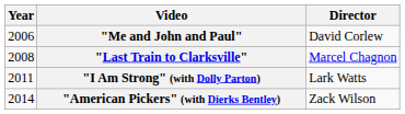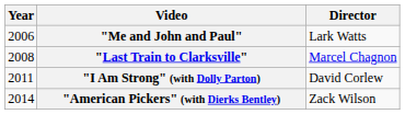"Me and John and Paul" | Director: David Corlew -> Lark Watts
"I Am Strong" (with Dolly Parton) | Director: Lark Watts -> David Corlew
